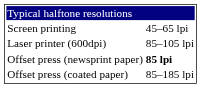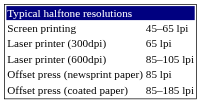+ row: Laser printer (300dpi) | 65 lpi
Offset press (newsprint paper) | column 2: bold -> normal
